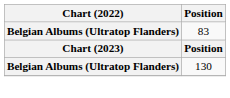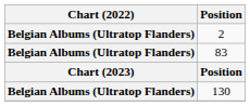+ row: Belgian Albums (Ultratop Flanders) | 2
